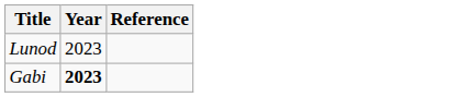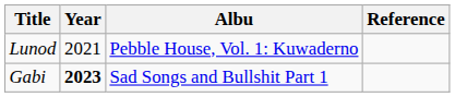+ column: Albu | Pebble House, Vol. 1: Kuwaderno | Sad Songs and Bullshit Part 1
Lunod | Year: 2023 -> 2021
